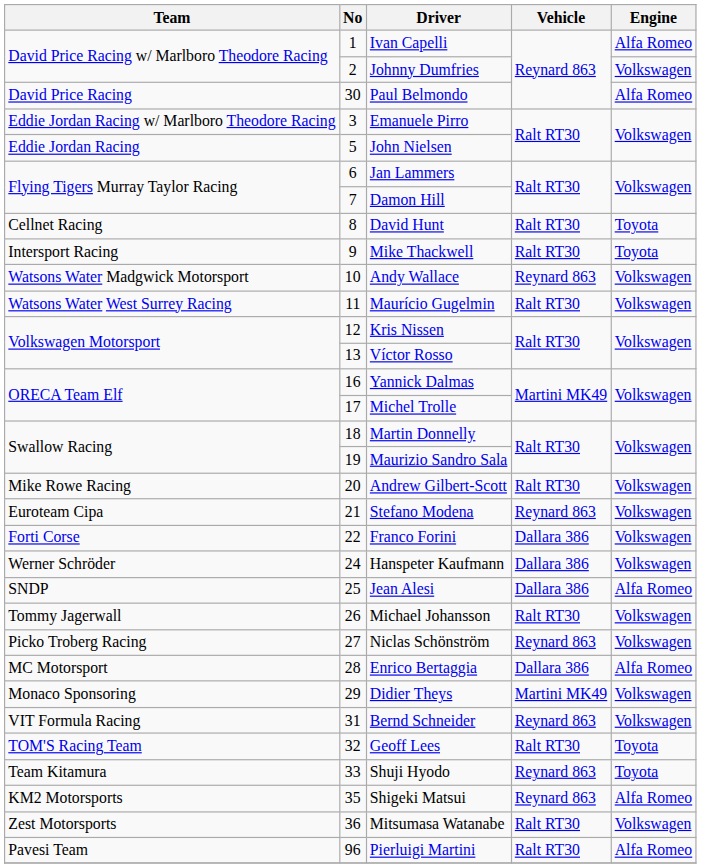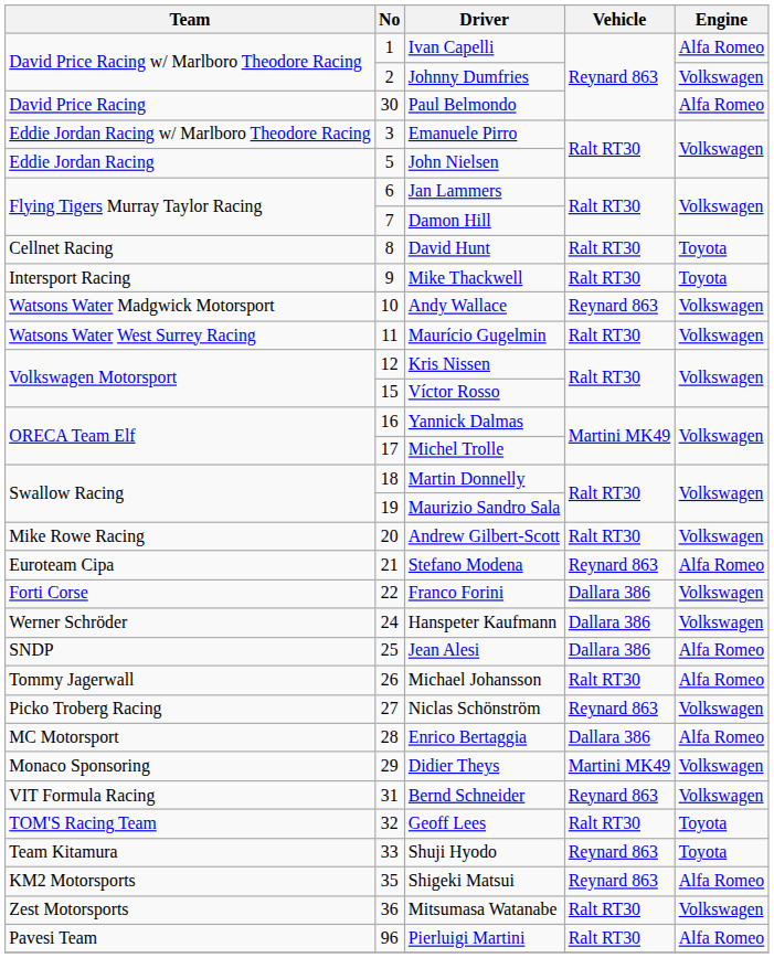Víctor Rosso | No: 13 -> 15
Stefano Modena | Engine: Volkswagen -> Alfa Romeo
Michael Johansson | Engine: Volkswagen -> Alfa Romeo
